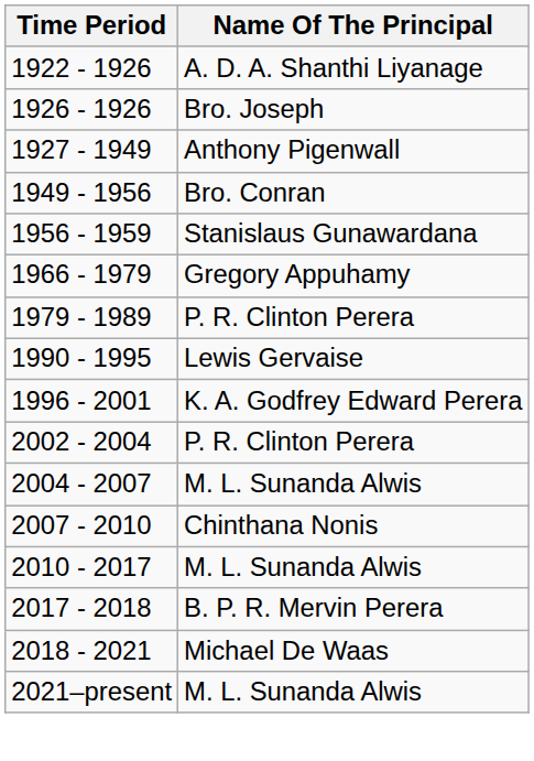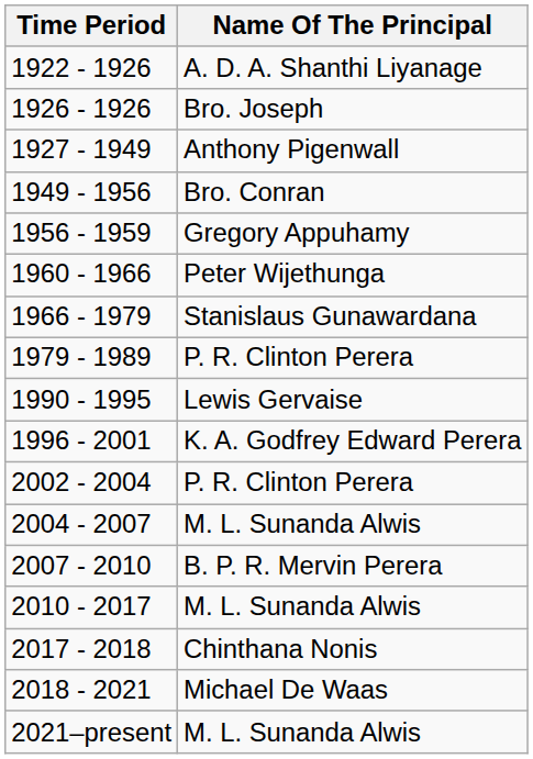1956 - 1959 | Name Of The Principal: Stanislaus Gunawardana -> Gregory Appuhamy
+ row: 1960 - 1966 | Peter Wijethunga
1966 - 1979 | Name Of The Principal: Gregory Appuhamy -> Stanislaus Gunawardana
2007 - 2010 | Name Of The Principal: Chinthana Nonis -> B. P. R. Mervin Perera
2017 - 2018 | Name Of The Principal: B. P. R. Mervin Perera -> Chinthana Nonis
